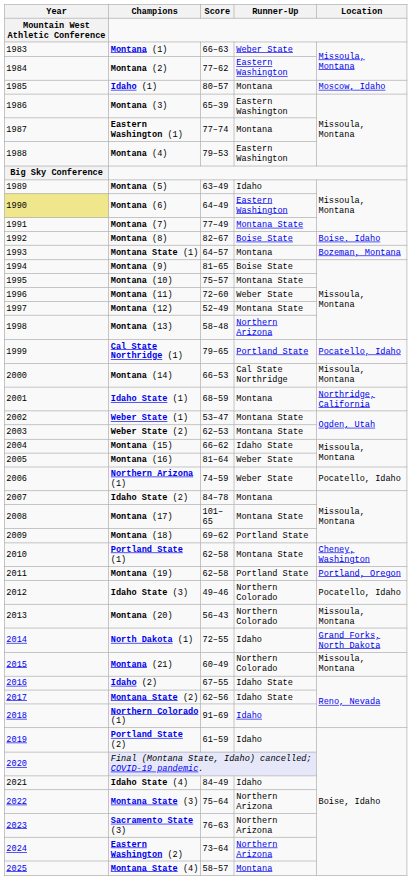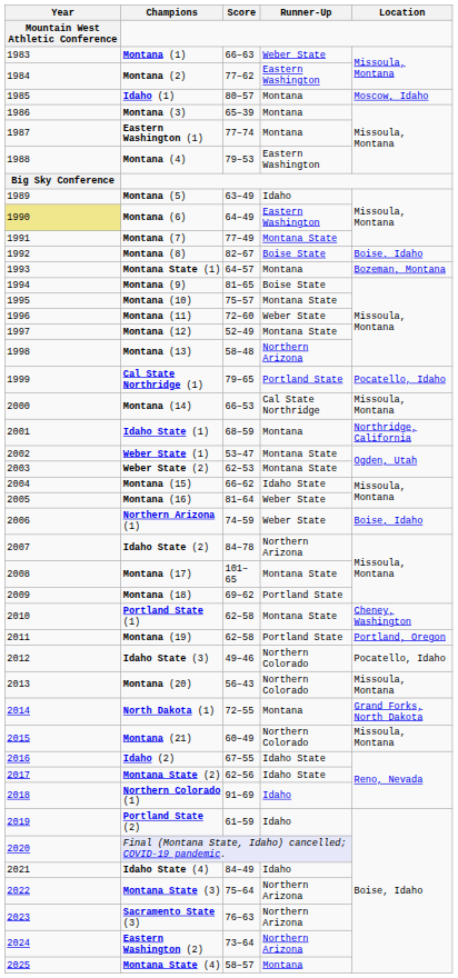Montana (3) | Runner-Up: Eastern Washington -> Montana
Northern Arizona (1) | Location: Pocatello, Idaho -> Boise, Idaho
Idaho State (2) | Runner-Up: Montana -> Northern Arizona
North Dakota (1) | Runner-Up: Idaho -> Montana
